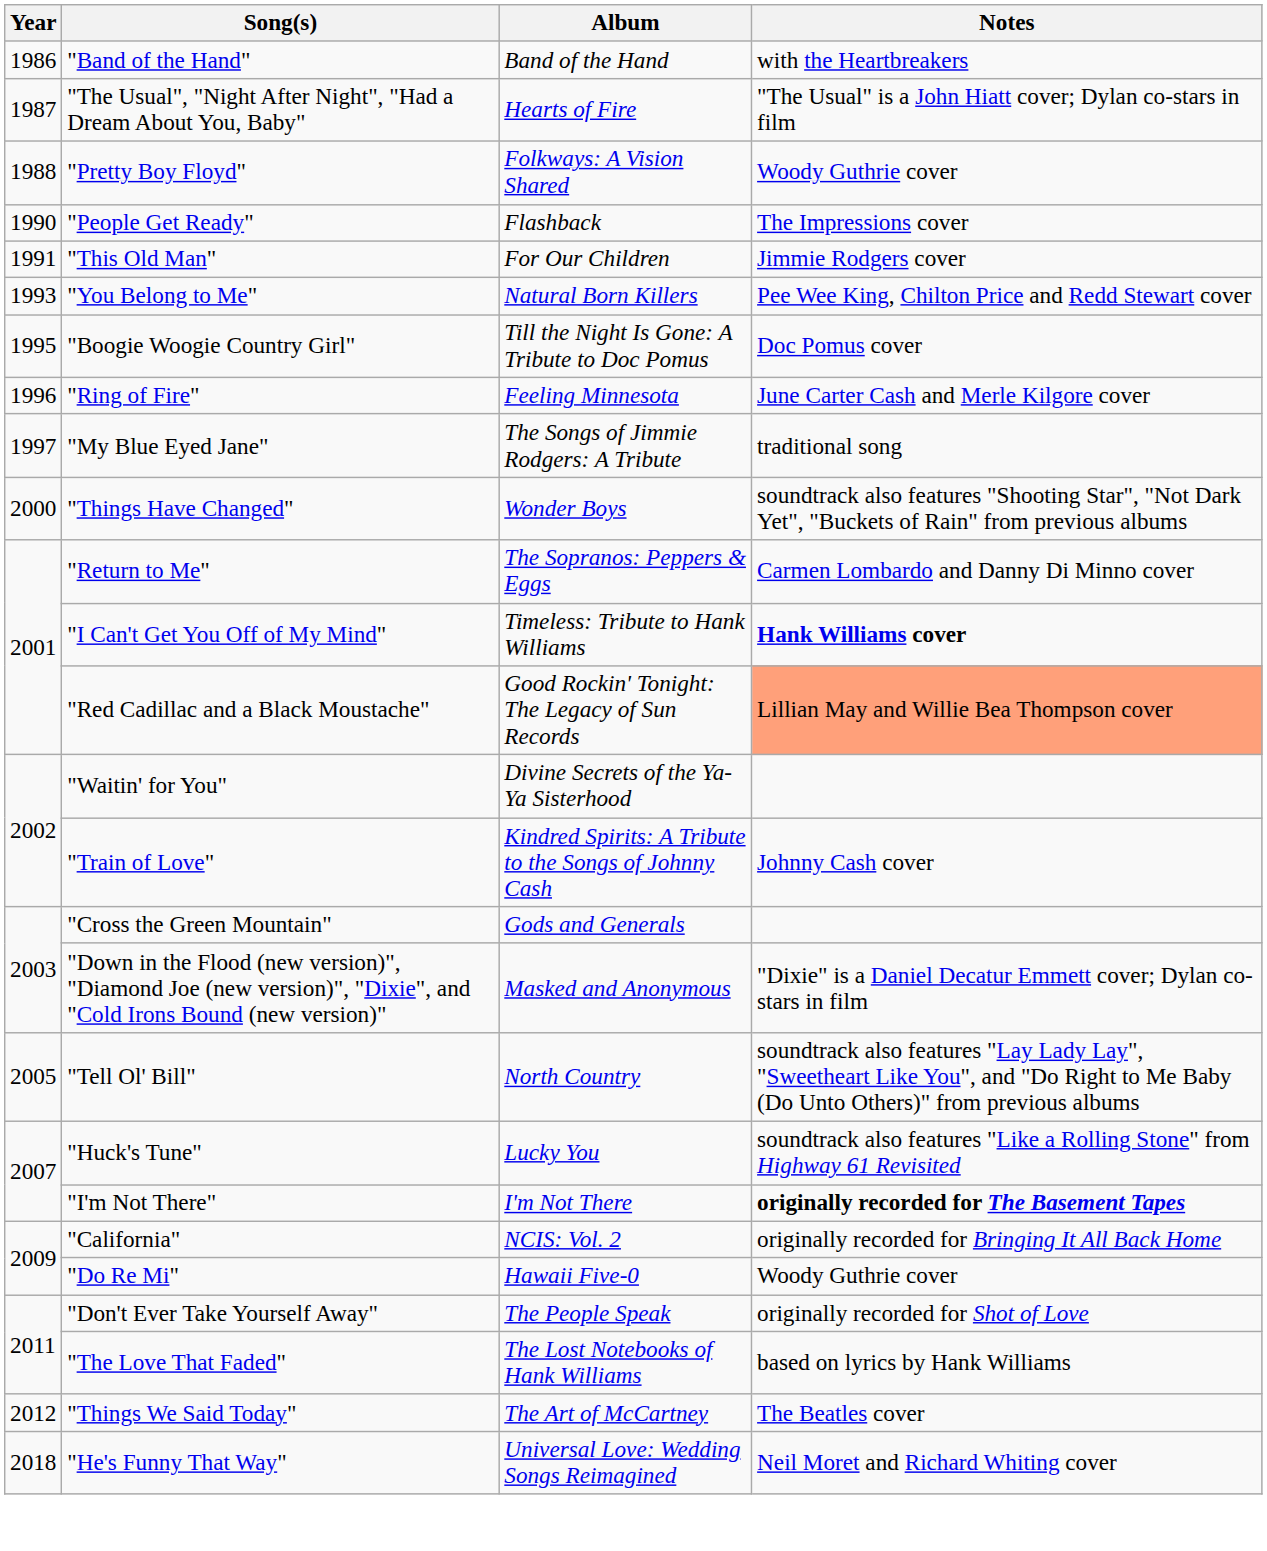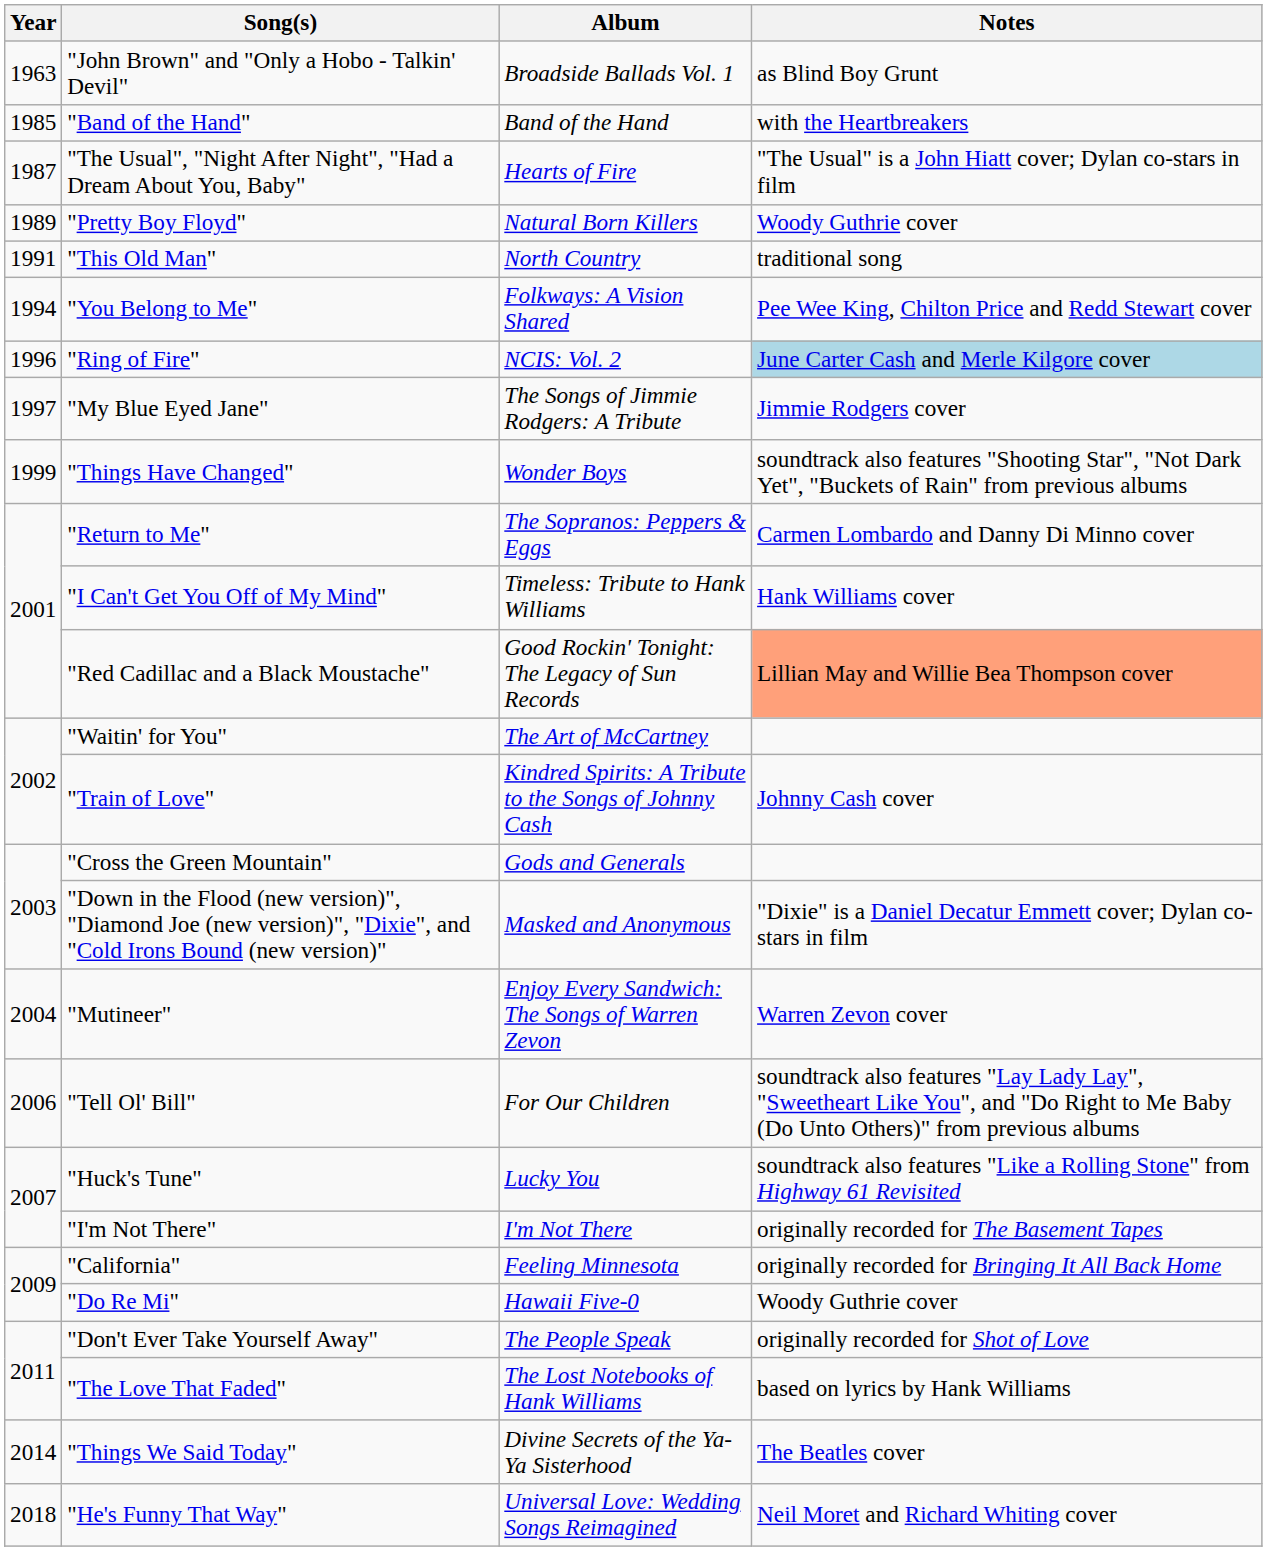+ row: 1963 | "John Brown" and "Only a Hobo - Talkin' Devil" | Broadside Ballads Vol. 1 | as Blind Boy Grunt
"Band of the Hand" | Year: 1986 -> 1985
"Pretty Boy Floyd" | Year: 1988 -> 1989
"Pretty Boy Floyd" | Album: Folkways: A Vision Shared -> Natural Born Killers
- row: 1990 | "People Get Ready" | Flashback | The Impressions cover
"This Old Man" | Album: For Our Children -> North Country
"This Old Man" | Notes: Jimmie Rodgers cover -> traditional song
"You Belong to Me" | Year: 1993 -> 1994
"You Belong to Me" | Album: Natural Born Killers -> Folkways: A Vision Shared
- row: 1995 | "Boogie Woogie Country Girl" | Till the Night Is Gone: A Tribute to Doc Pomus | Doc Pomus cover
"Ring of Fire" | Album: Feeling Minnesota -> NCIS: Vol. 2
"Ring of Fire" | Notes: no background -> lightblue background
"My Blue Eyed Jane" | Notes: traditional song -> Jimmie Rodgers cover
"Things Have Changed" | Year: 2000 -> 1999
"I Can't Get You Off of My Mind" | Notes: bold -> normal
"Waitin' for You" | Album: Divine Secrets of the Ya-Ya Sisterhood -> The Art of McCartney
+ row: 2004 | "Mutineer" | Enjoy Every Sandwich: The Songs of Warren Zevon | Warren Zevon cover
"Tell Ol' Bill" | Year: 2005 -> 2006
"Tell Ol' Bill" | Album: North Country -> For Our Children
"I'm Not There" | Notes: bold -> normal
"California" | Album: NCIS: Vol. 2 -> Feeling Minnesota
"Things We Said Today" | Year: 2012 -> 2014
"Things We Said Today" | Album: The Art of McCartney -> Divine Secrets of the Ya-Ya Sisterhood
